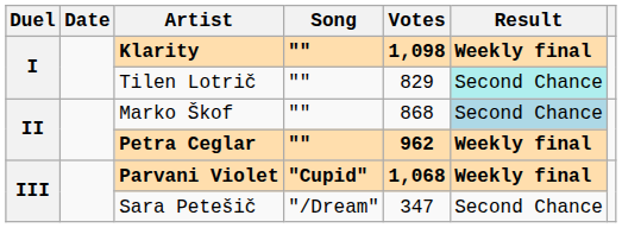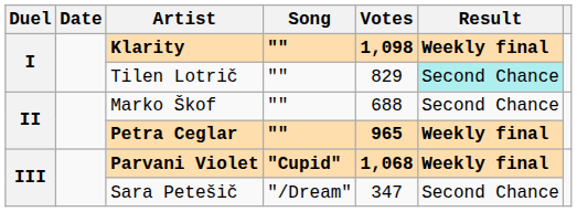Marko Škof | Votes: 868 -> 688
Marko Škof | Result: lightblue background -> no background
Petra Ceglar | Votes: 962 -> 965
